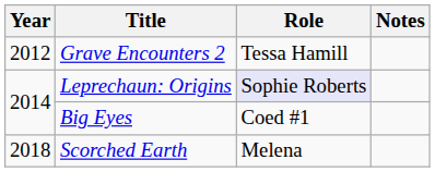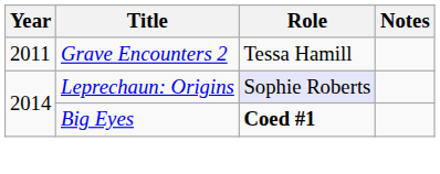Grave Encounters 2 | Year: 2012 -> 2011
Big Eyes | Role: normal -> bold
- row: 2018 | Scorched Earth | Melena
